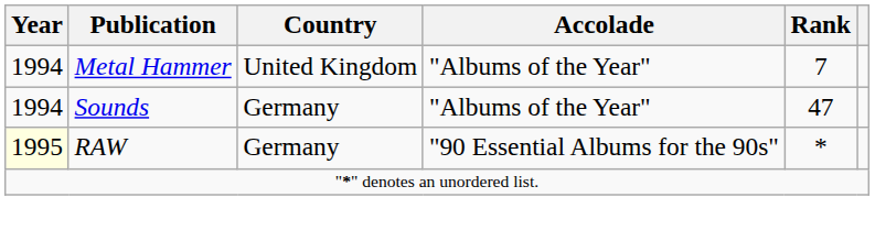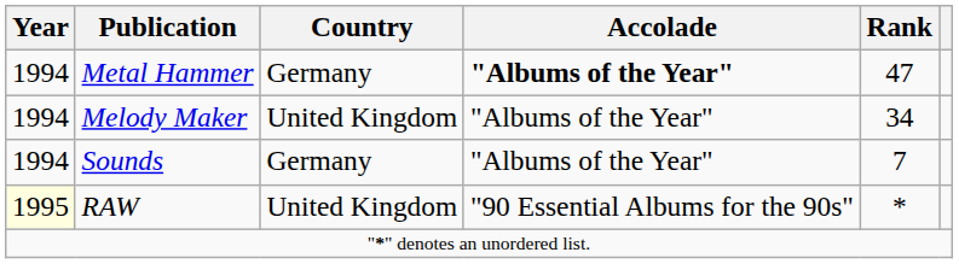Metal Hammer | Country: United Kingdom -> Germany
Metal Hammer | Accolade: normal -> bold
Metal Hammer | Rank: 7 -> 47
+ row: 1994 | Melody Maker | United Kingdom | "Albums of the Year" | 34
Sounds | Rank: 47 -> 7
RAW | Country: Germany -> United Kingdom
